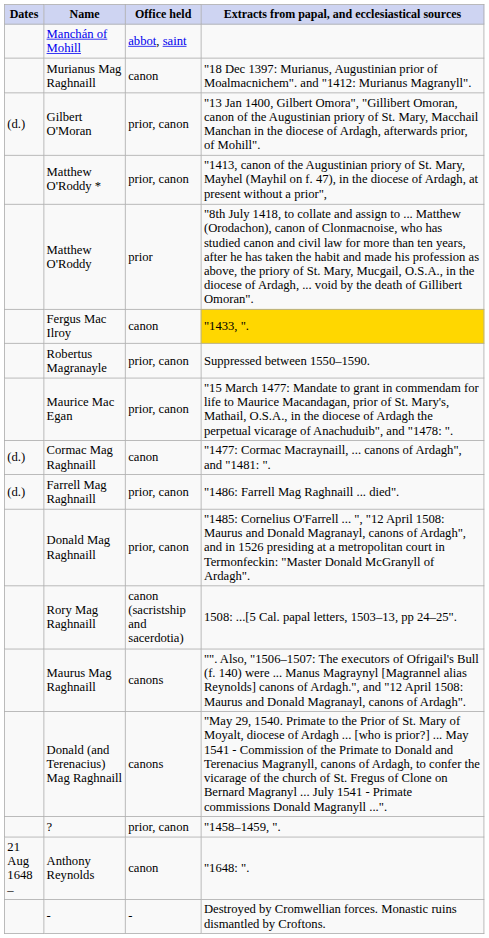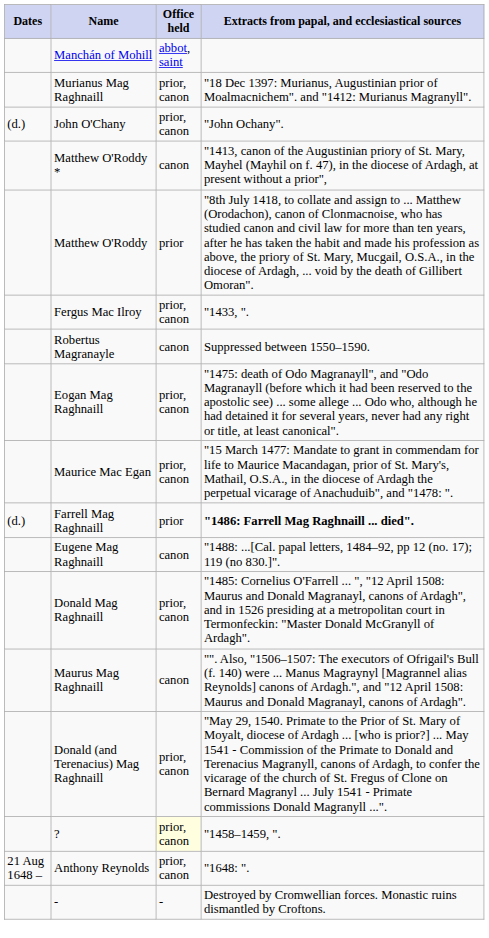Murianus Mag Raghnaill | Office held: canon -> prior, canon
+ row: (d.) | John O'Chany | prior, canon | "John Ochany".
- row: (d.) | Gilbert O'Moran | prior, canon | "13 Jan 1400, Gilbert Omora", "Gillibert Omoran, canon of the Augustinian priory of St. Mary, Macchail Manchan in the diocese of Ardagh, afterwards prior, of Mohill".
Matthew O'Roddy * | Office held: prior, canon -> canon
Fergus Mac Ilroy | Office held: canon -> prior, canon
Fergus Mac Ilroy | Extracts from papal, and ecclesiastical sources: gold background -> no background
Robertus Magranayle | Office held: prior, canon -> canon
+ row: Eogan Mag Raghnaill | prior, canon | "1475: death of Odo Magranayll", and "Odo Magranayll (before which it had been reserved to the apostolic see) ... some allege ... Odo who, although he had detained it for several years, never had any right or title, at least canonical".
- row: (d.) | Cormac Mag Raghnaill | canon | "1477: Cormac Macraynaill, ... canons of Ardagh", and "1481: ".
Farrell Mag Raghnaill | Office held: prior, canon -> prior
Farrell Mag Raghnaill | Extracts from papal, and ecclesiastical sources: normal -> bold
+ row: Eugene Mag Raghnaill | canon | "1488: ...[Cal. papal letters, 1484–92, pp 12 (no. 17); 119 (no 830.]".
- row: Rory Mag Raghnaill | canon (sacristship and sacerdotia) | 1508: ...[5 Cal. papal letters, 1503–13, pp 24–25".
Maurus Mag Raghnaill | Office held: canons -> canon
Donald (and Terenacius) Mag Raghnaill | Office held: canons -> prior, canon
? | Office held: no background -> lightyellow background
Anthony Reynolds | Office held: canon -> prior, canon
